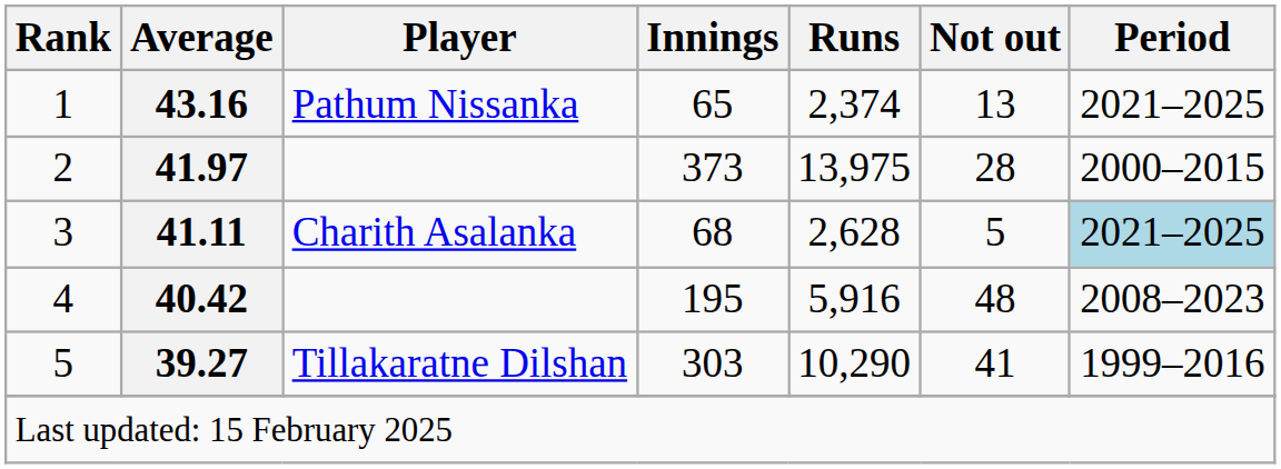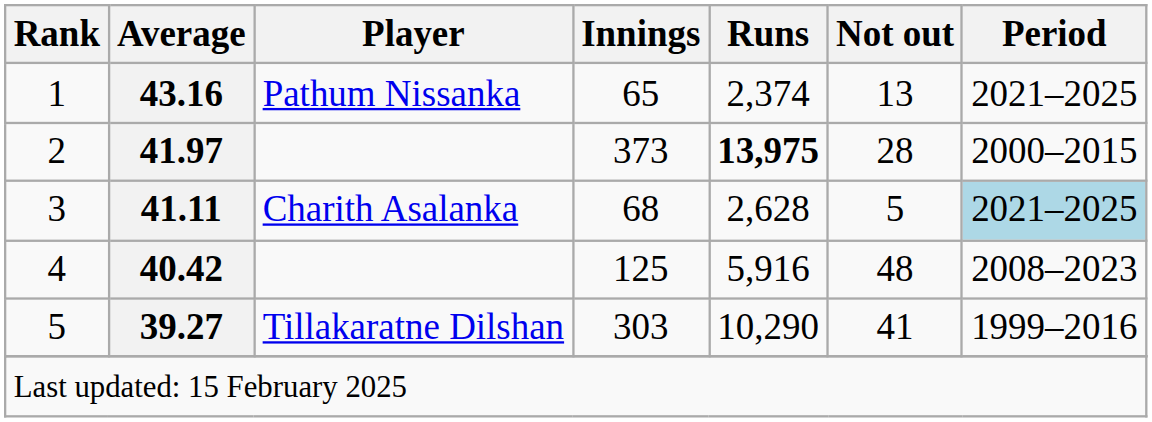2 | Runs: normal -> bold
4 | Innings: 195 -> 125
